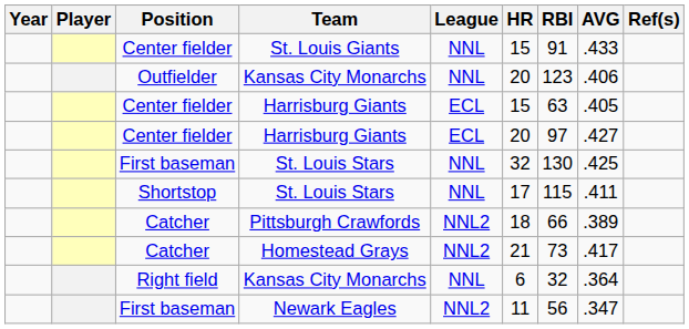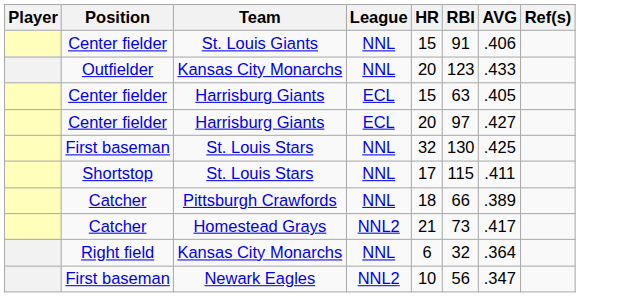- column: Year
St. Louis Giants | AVG: .433 -> .406
Outfielder / Kansas City Monarchs | AVG: .406 -> .433
Pittsburgh Crawfords | League: NNL2 -> NNL
Newark Eagles | HR: 11 -> 10
